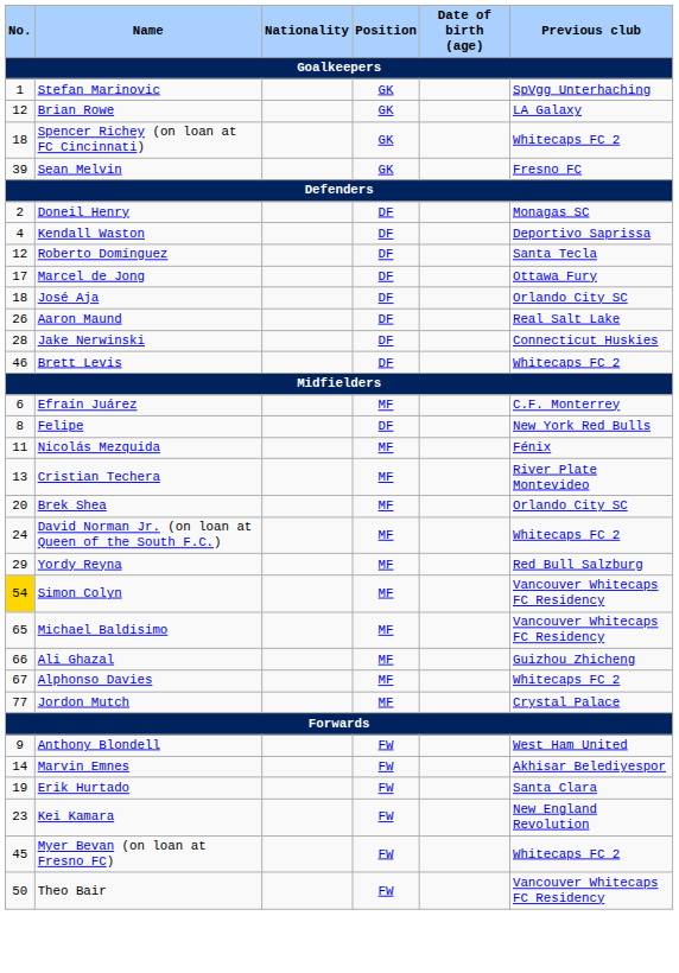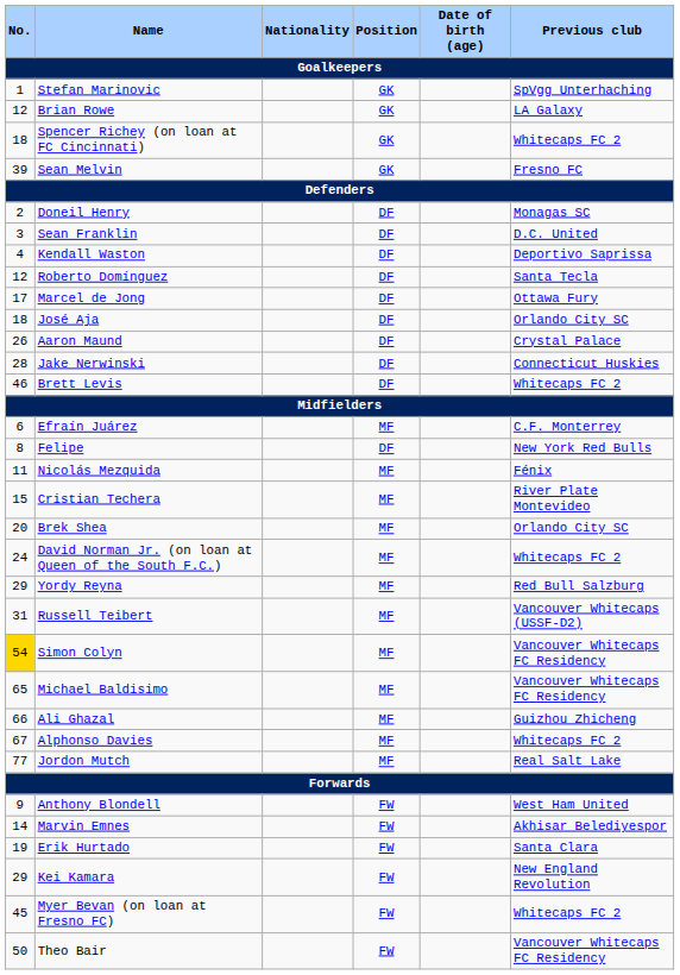+ row: 3 | Sean Franklin | DF | D.C. United
Aaron Maund | Previous club: Real Salt Lake -> Crystal Palace
Cristian Techera | No.: 13 -> 15
+ row: 31 | Russell Teibert | MF | Vancouver Whitecaps (USSF-D2)
Jordon Mutch | Previous club: Crystal Palace -> Real Salt Lake
Kei Kamara | No.: 23 -> 29
